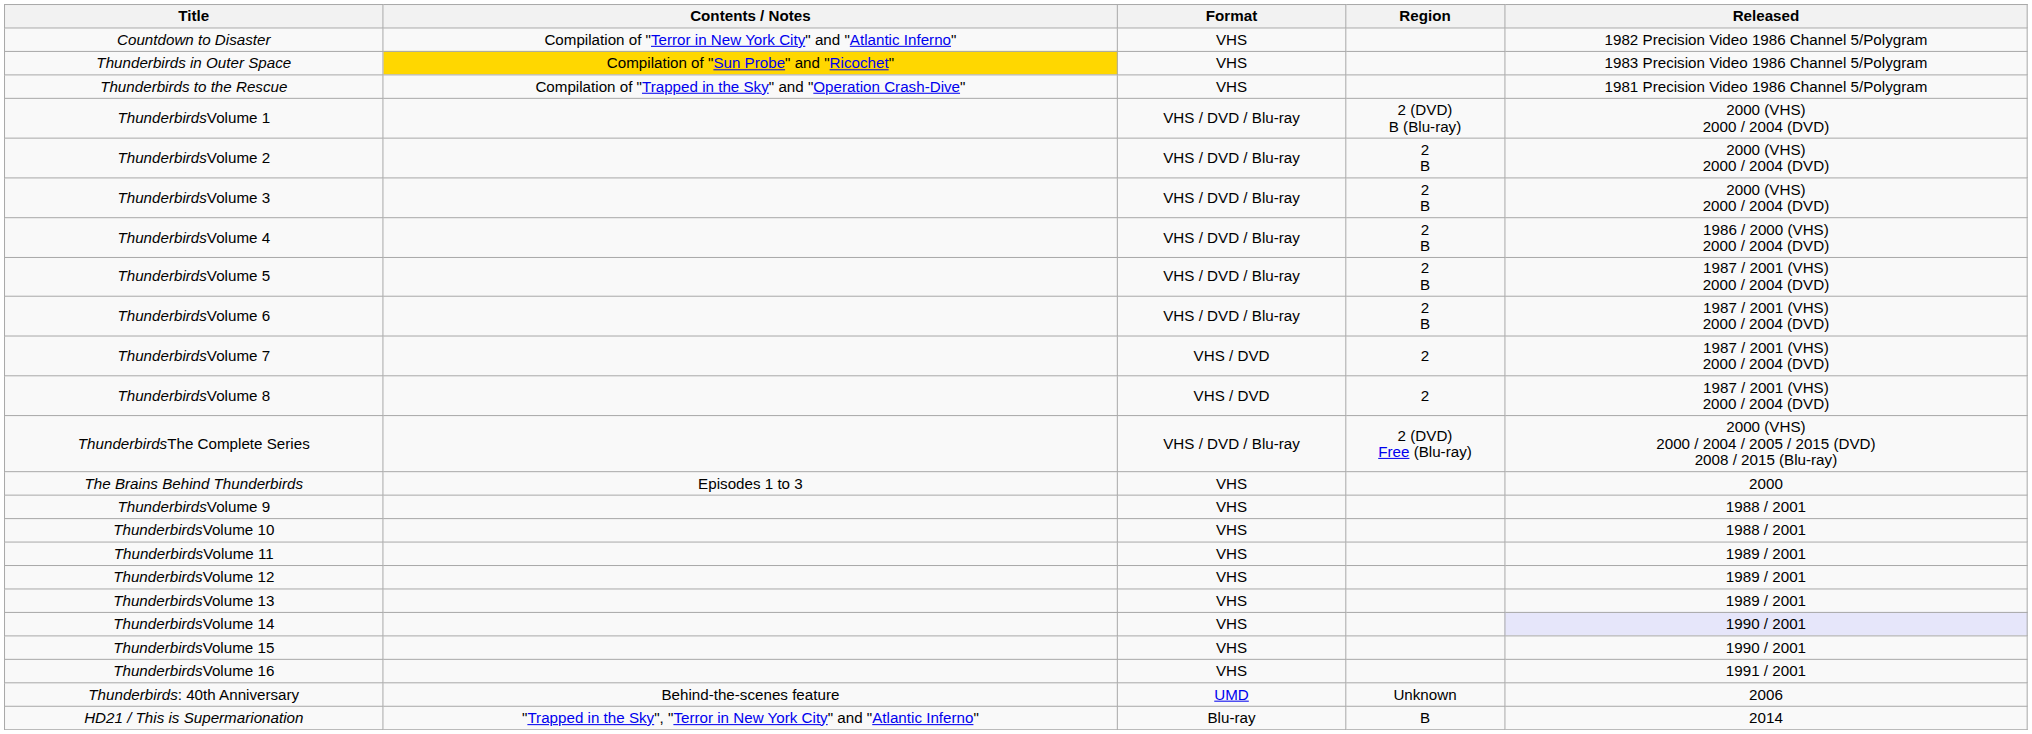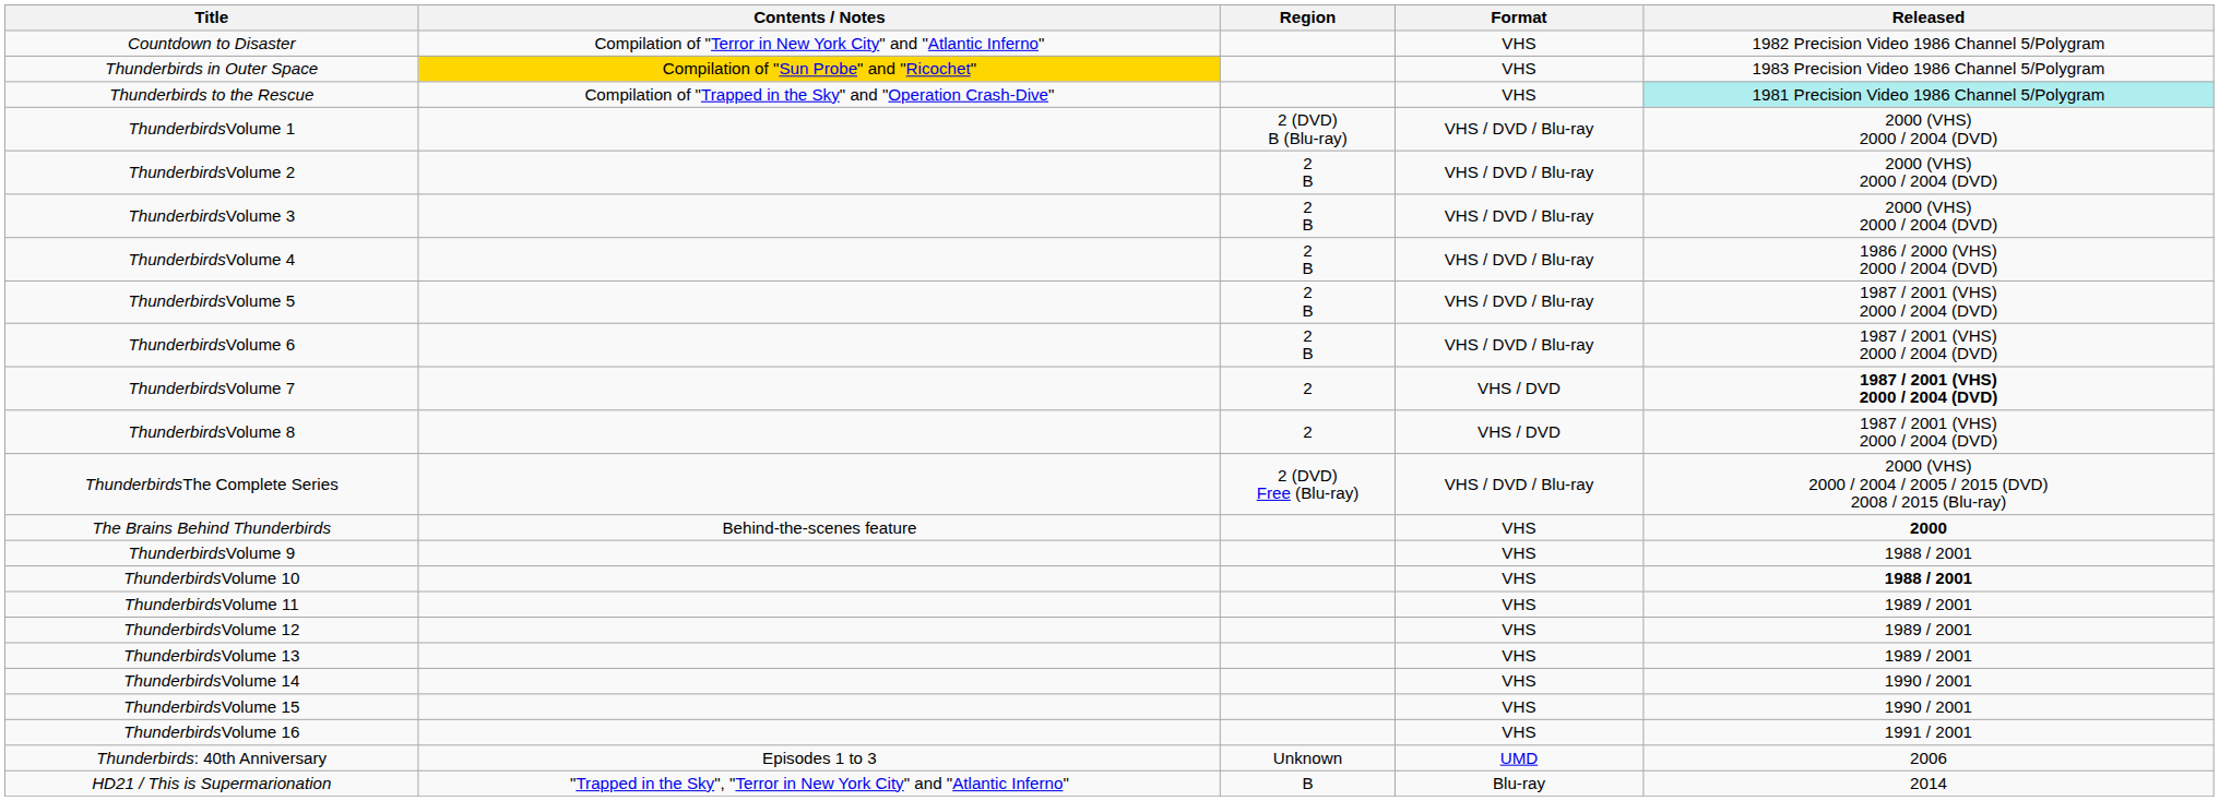columns swapped: Format <-> Region
Thunderbirds to the Rescue | Released: no background -> paleturquoise background
ThunderbirdsVolume 7 | Released: normal -> bold
The Brains Behind Thunderbirds | Contents / Notes: Episodes 1 to 3 -> Behind-the-scenes feature
The Brains Behind Thunderbirds | Released: normal -> bold
ThunderbirdsVolume 10 | Released: normal -> bold
ThunderbirdsVolume 14 | Released: lavender background -> no background
Thunderbirds: 40th Anniversary | Contents / Notes: Behind-the-scenes feature -> Episodes 1 to 3
